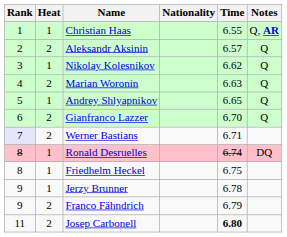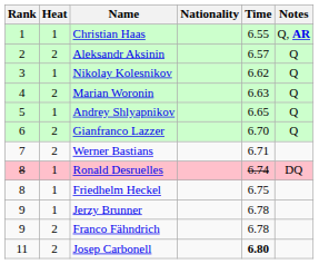Werner Bastians | Rank: lavender background -> no background
Franco Fähndrich | Time: 6.79 -> 6.78
